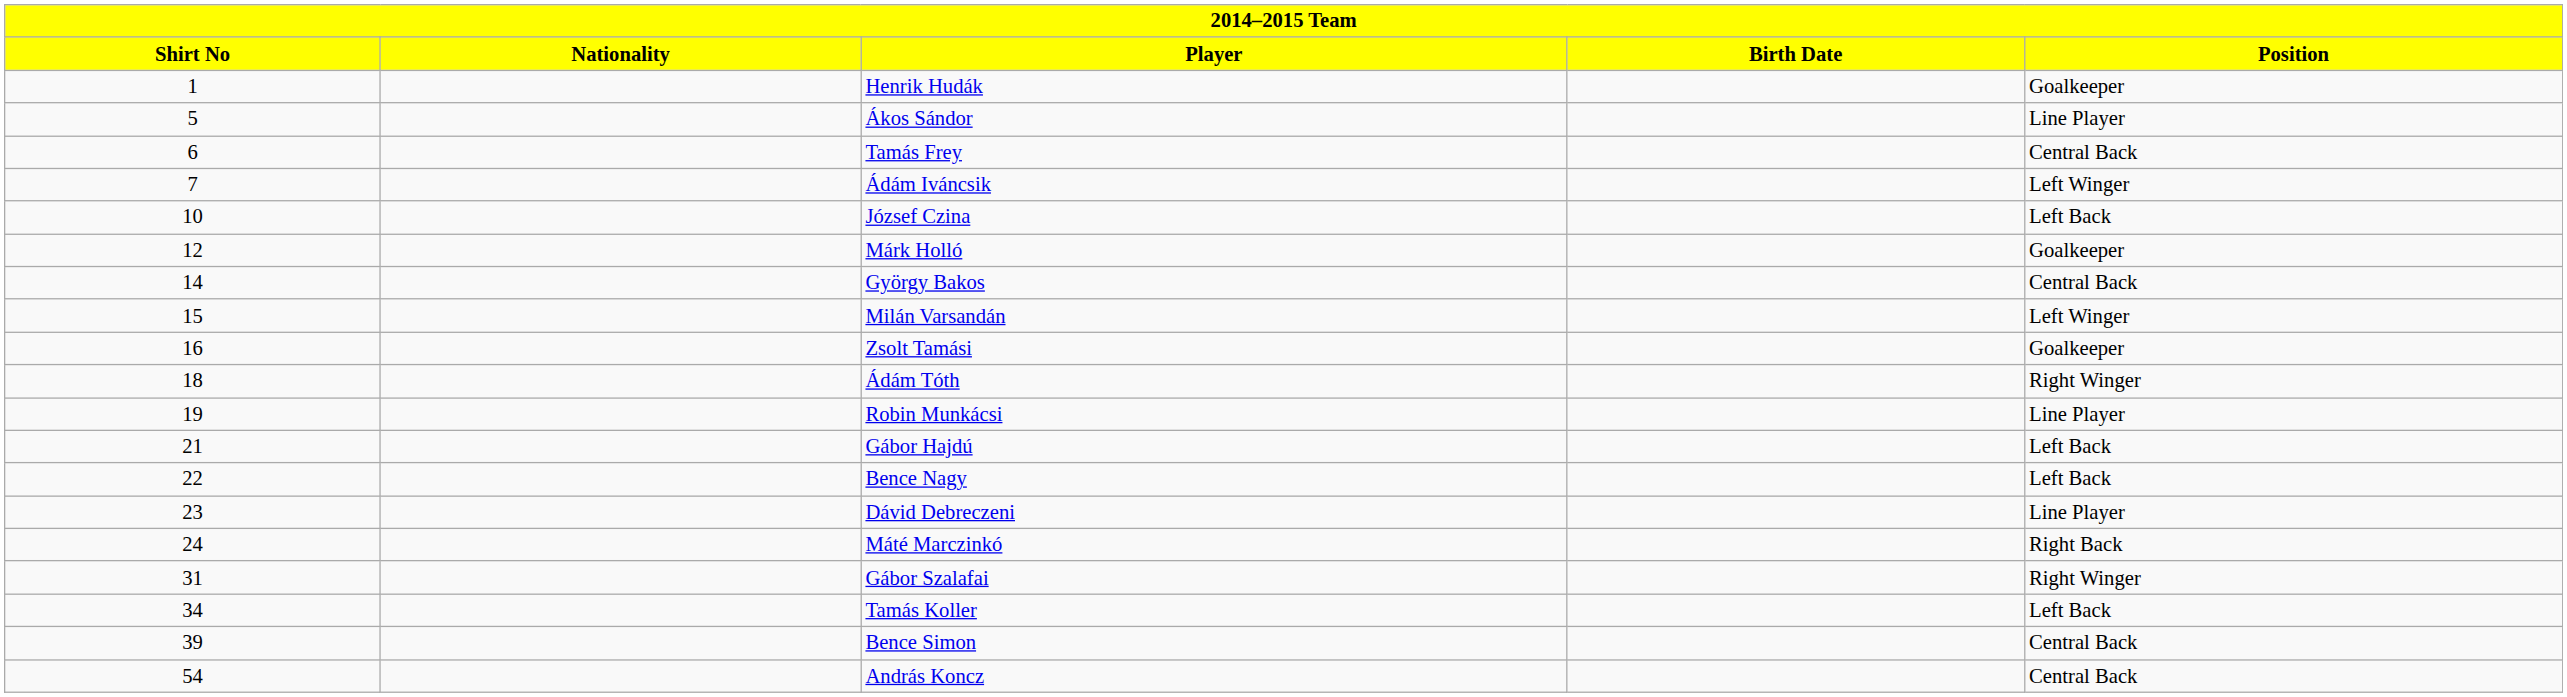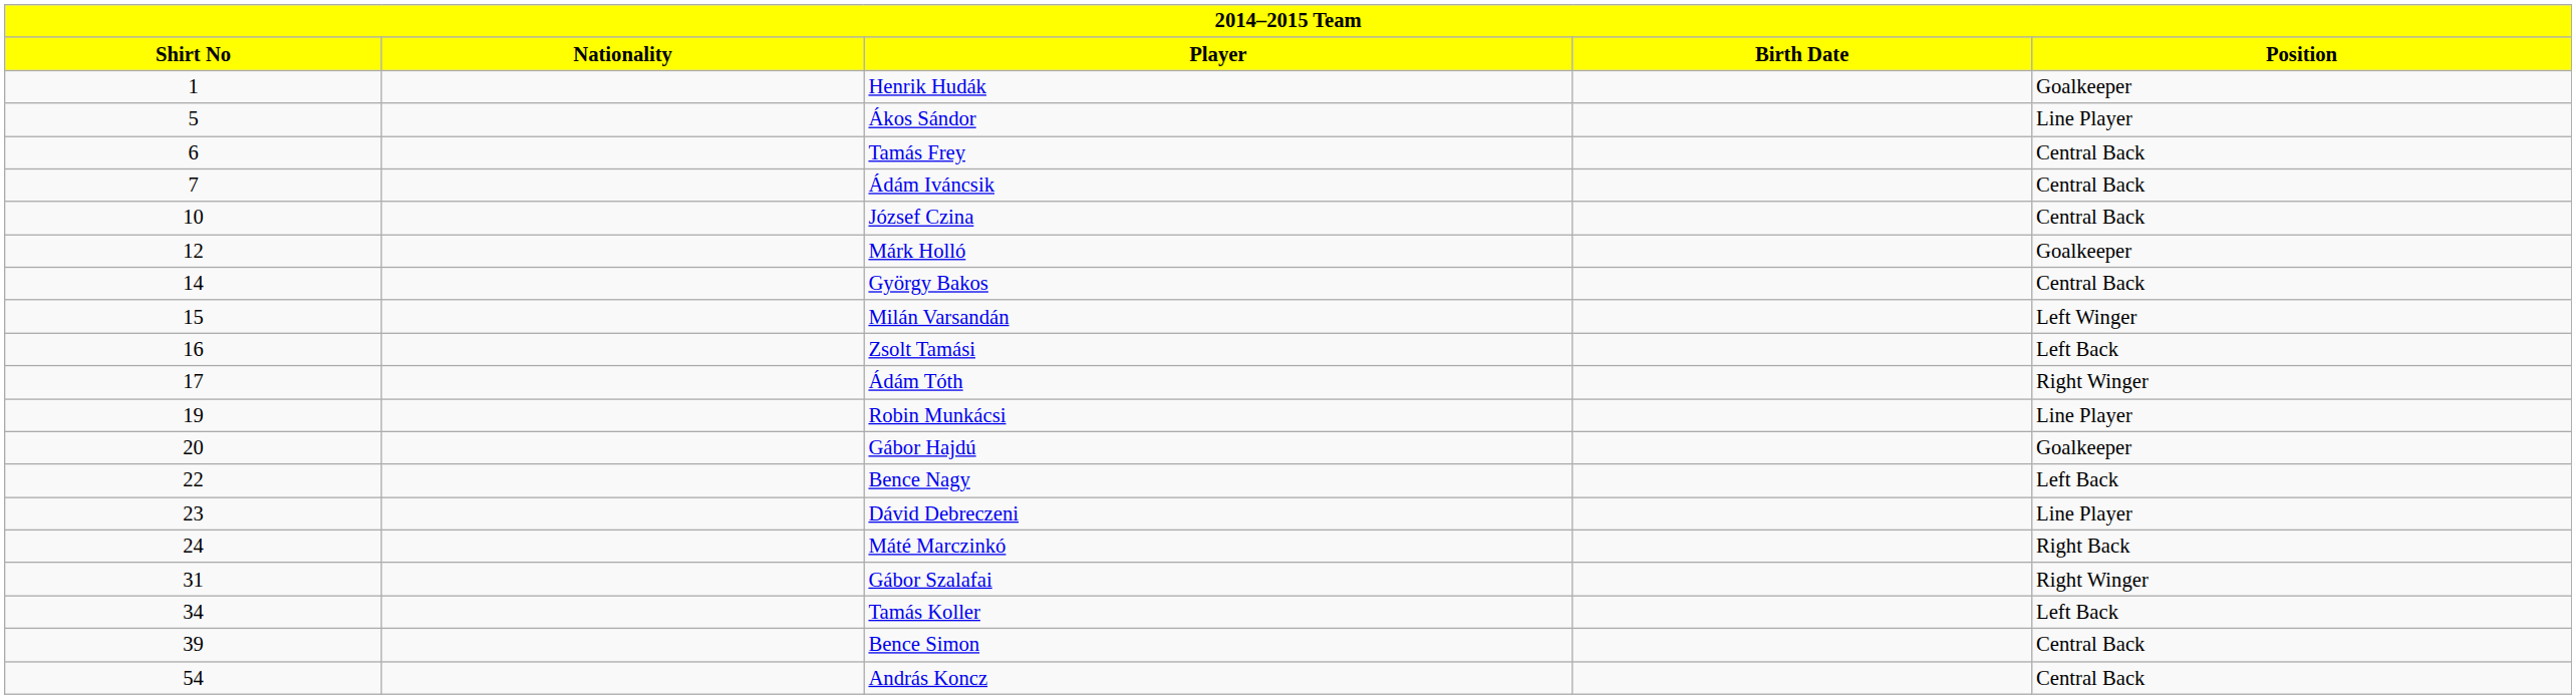Ádám Iváncsik | Position: Left Winger -> Central Back
József Czina | Position: Left Back -> Central Back
Zsolt Tamási | Position: Goalkeeper -> Left Back
Ádám Tóth | Shirt No: 18 -> 17
Gábor Hajdú | Shirt No: 21 -> 20
Gábor Hajdú | Position: Left Back -> Goalkeeper
